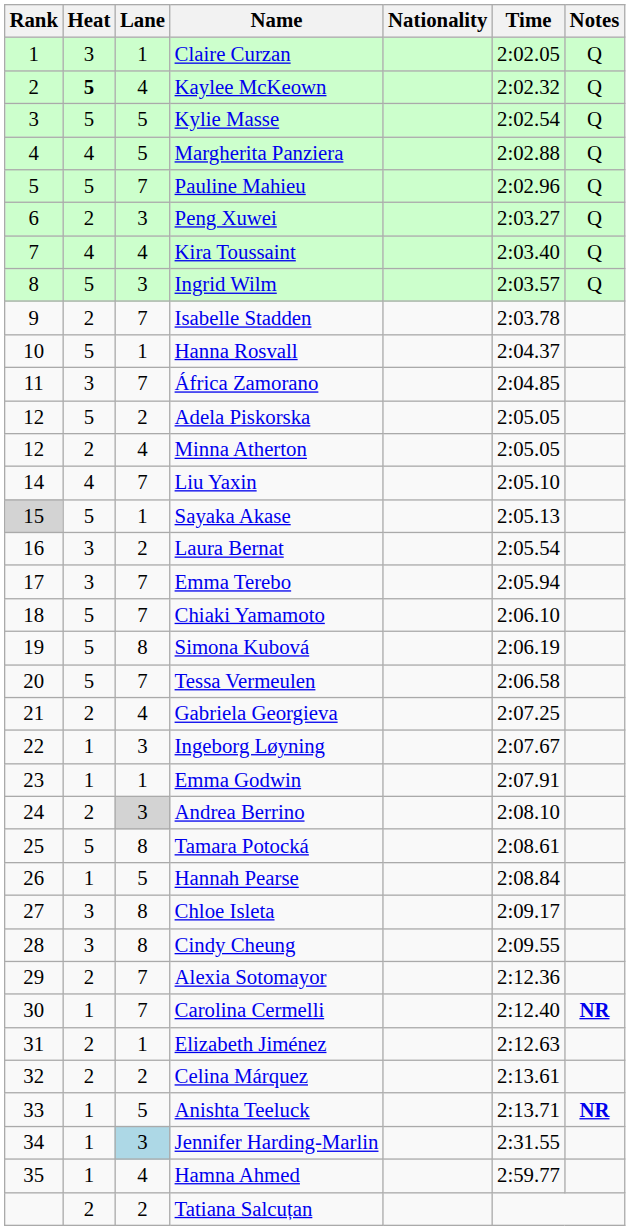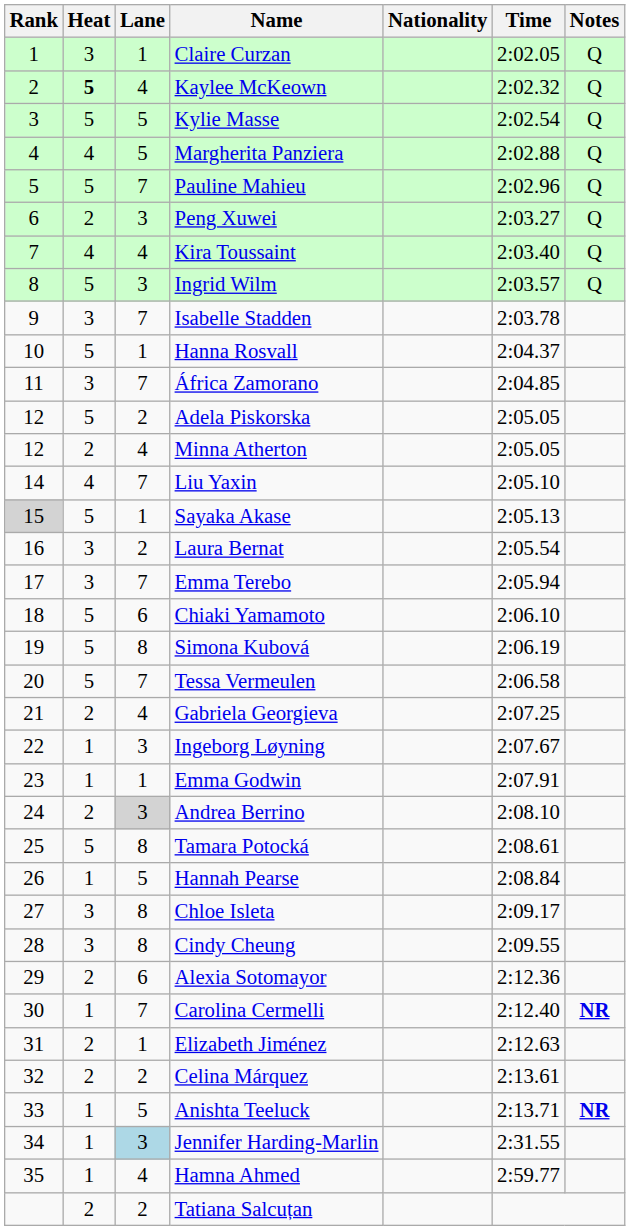Isabelle Stadden | Heat: 2 -> 3
Chiaki Yamamoto | Lane: 7 -> 6
Alexia Sotomayor | Lane: 7 -> 6
